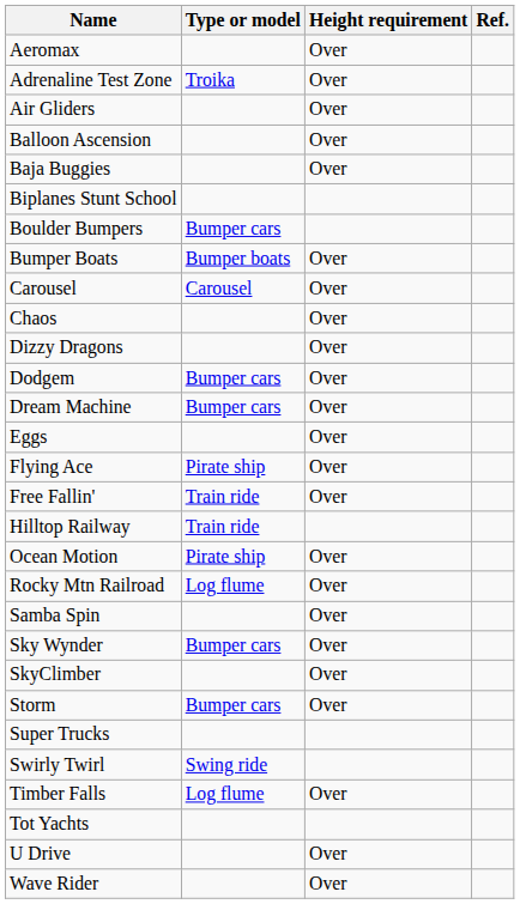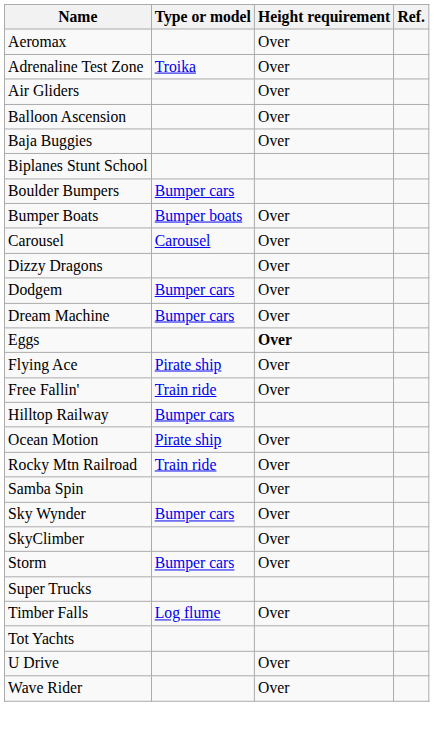- row: Chaos | Over
Eggs | Height requirement: normal -> bold
Hilltop Railway | Type or model: Train ride -> Bumper cars
Rocky Mtn Railroad | Type or model: Log flume -> Train ride
- row: Swirly Twirl | Swing ride
